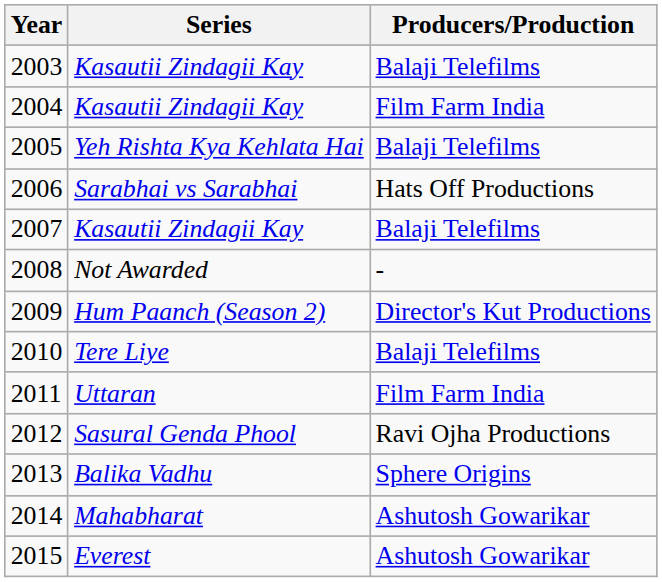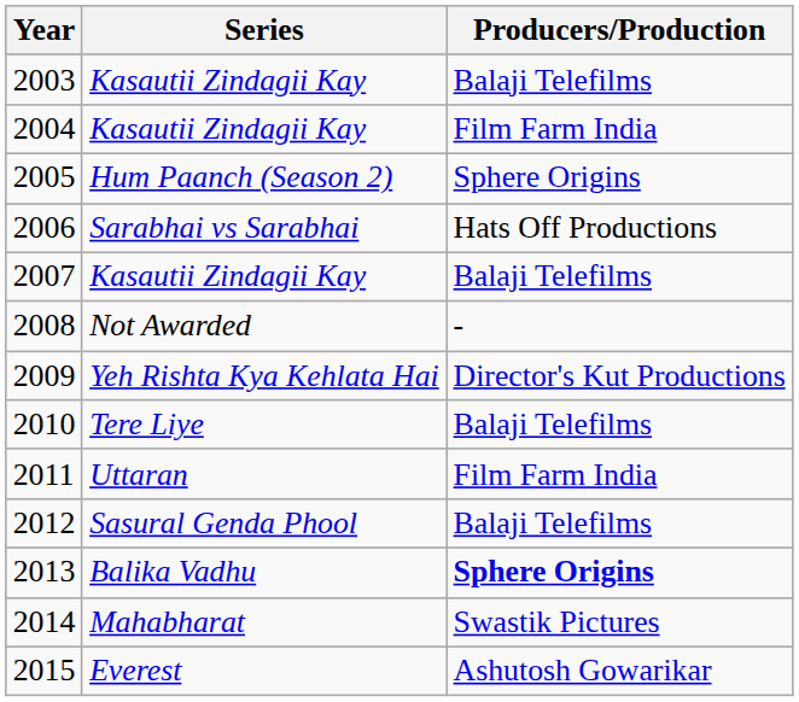2005 | Series: Yeh Rishta Kya Kehlata Hai -> Hum Paanch (Season 2)
2005 | Producers/Production: Balaji Telefilms -> Sphere Origins
2009 | Series: Hum Paanch (Season 2) -> Yeh Rishta Kya Kehlata Hai
2012 | Producers/Production: Ravi Ojha Productions -> Balaji Telefilms
2013 | Producers/Production: normal -> bold
2014 | Producers/Production: Ashutosh Gowarikar -> Swastik Pictures
